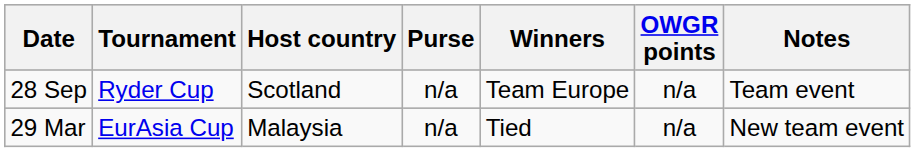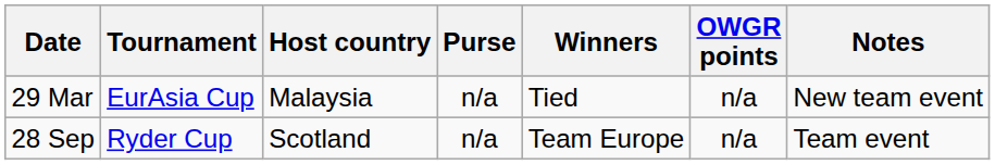rows swapped: 29 Mar <-> 28 Sep
